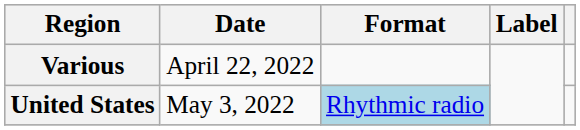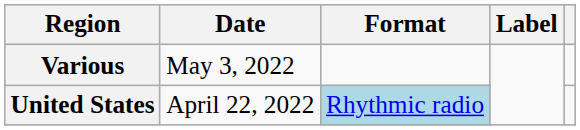Various | Date: April 22, 2022 -> May 3, 2022
United States | Date: May 3, 2022 -> April 22, 2022
